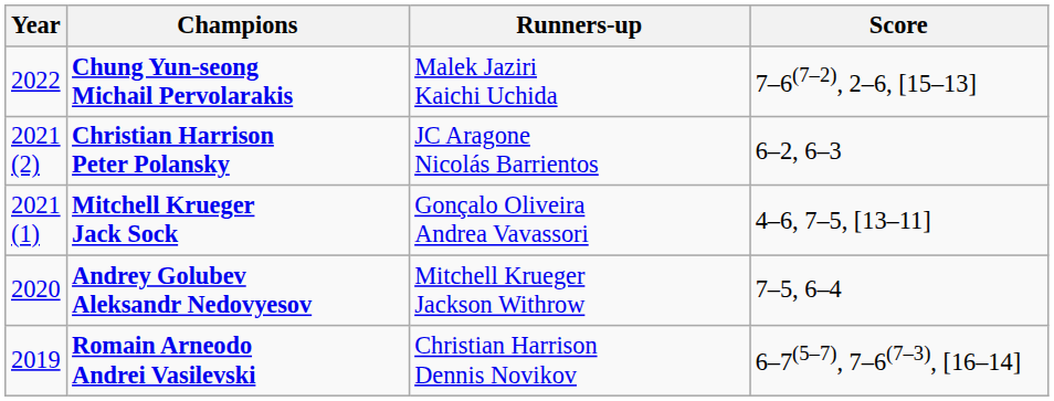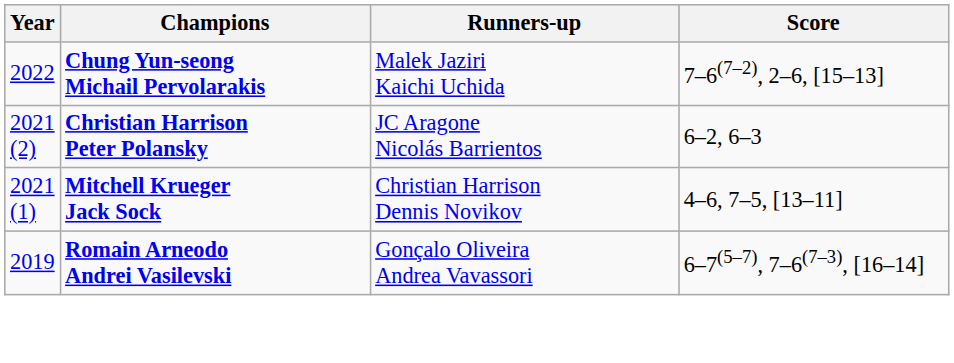Mitchell Krueger Jack Sock | Runners-up: Gonçalo Oliveira Andrea Vavassori -> Christian Harrison Dennis Novikov
- row: 2020 | Andrey Golubev Aleksandr Nedovyesov | Mitchell Krueger Jackson Withrow | 7–5, 6–4
Romain Arneodo Andrei Vasilevski | Runners-up: Christian Harrison Dennis Novikov -> Gonçalo Oliveira Andrea Vavassori
